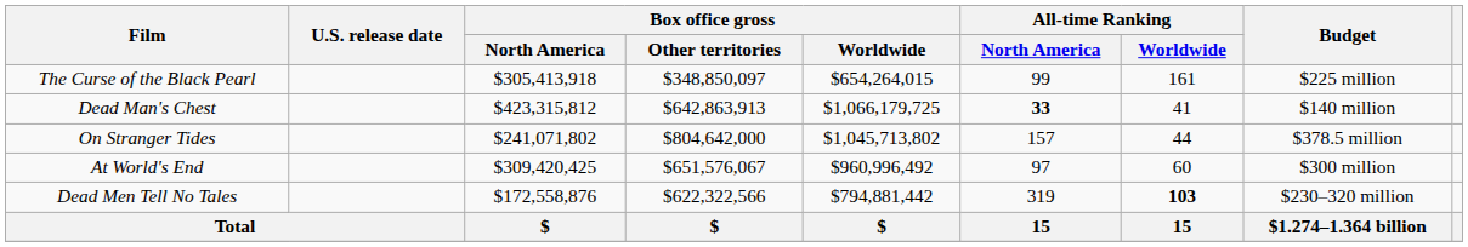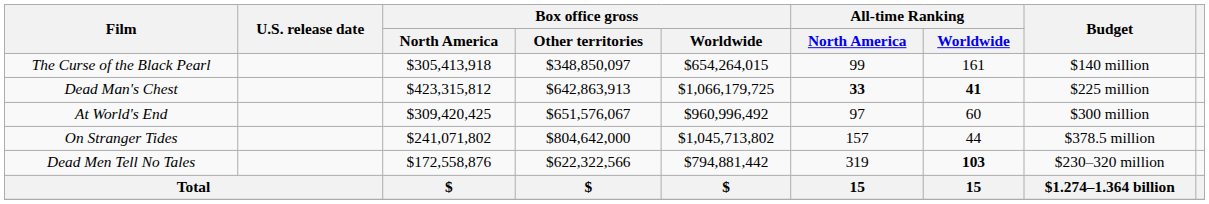The Curse of the Black Pearl | Budget: $225 million -> $140 million
Dead Man's Chest | All-time Ranking / Worldwide: normal -> bold
Dead Man's Chest | Budget: $140 million -> $225 million
rows swapped: At World's End <-> On Stranger Tides
